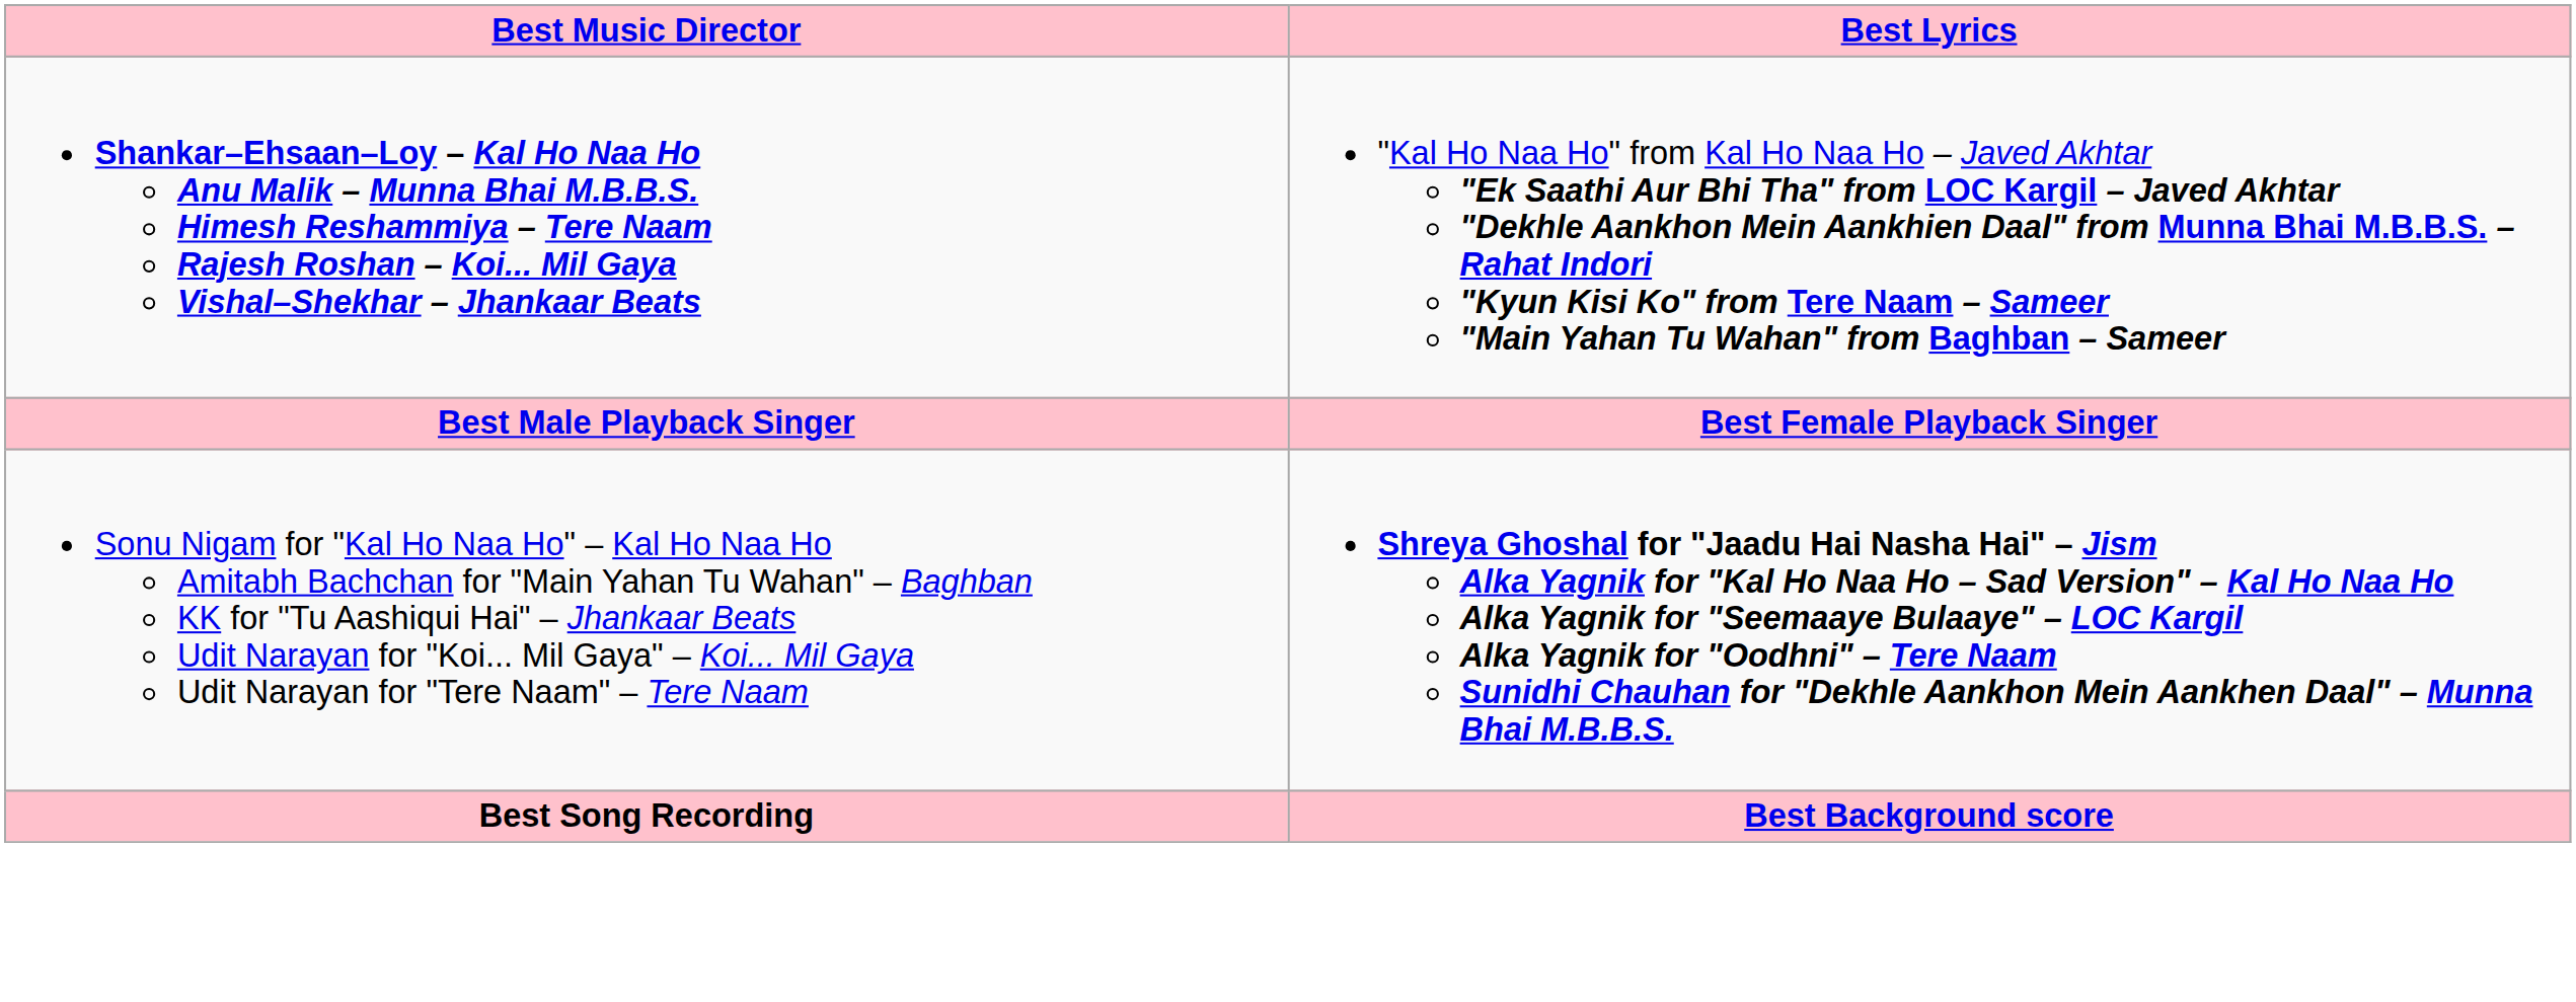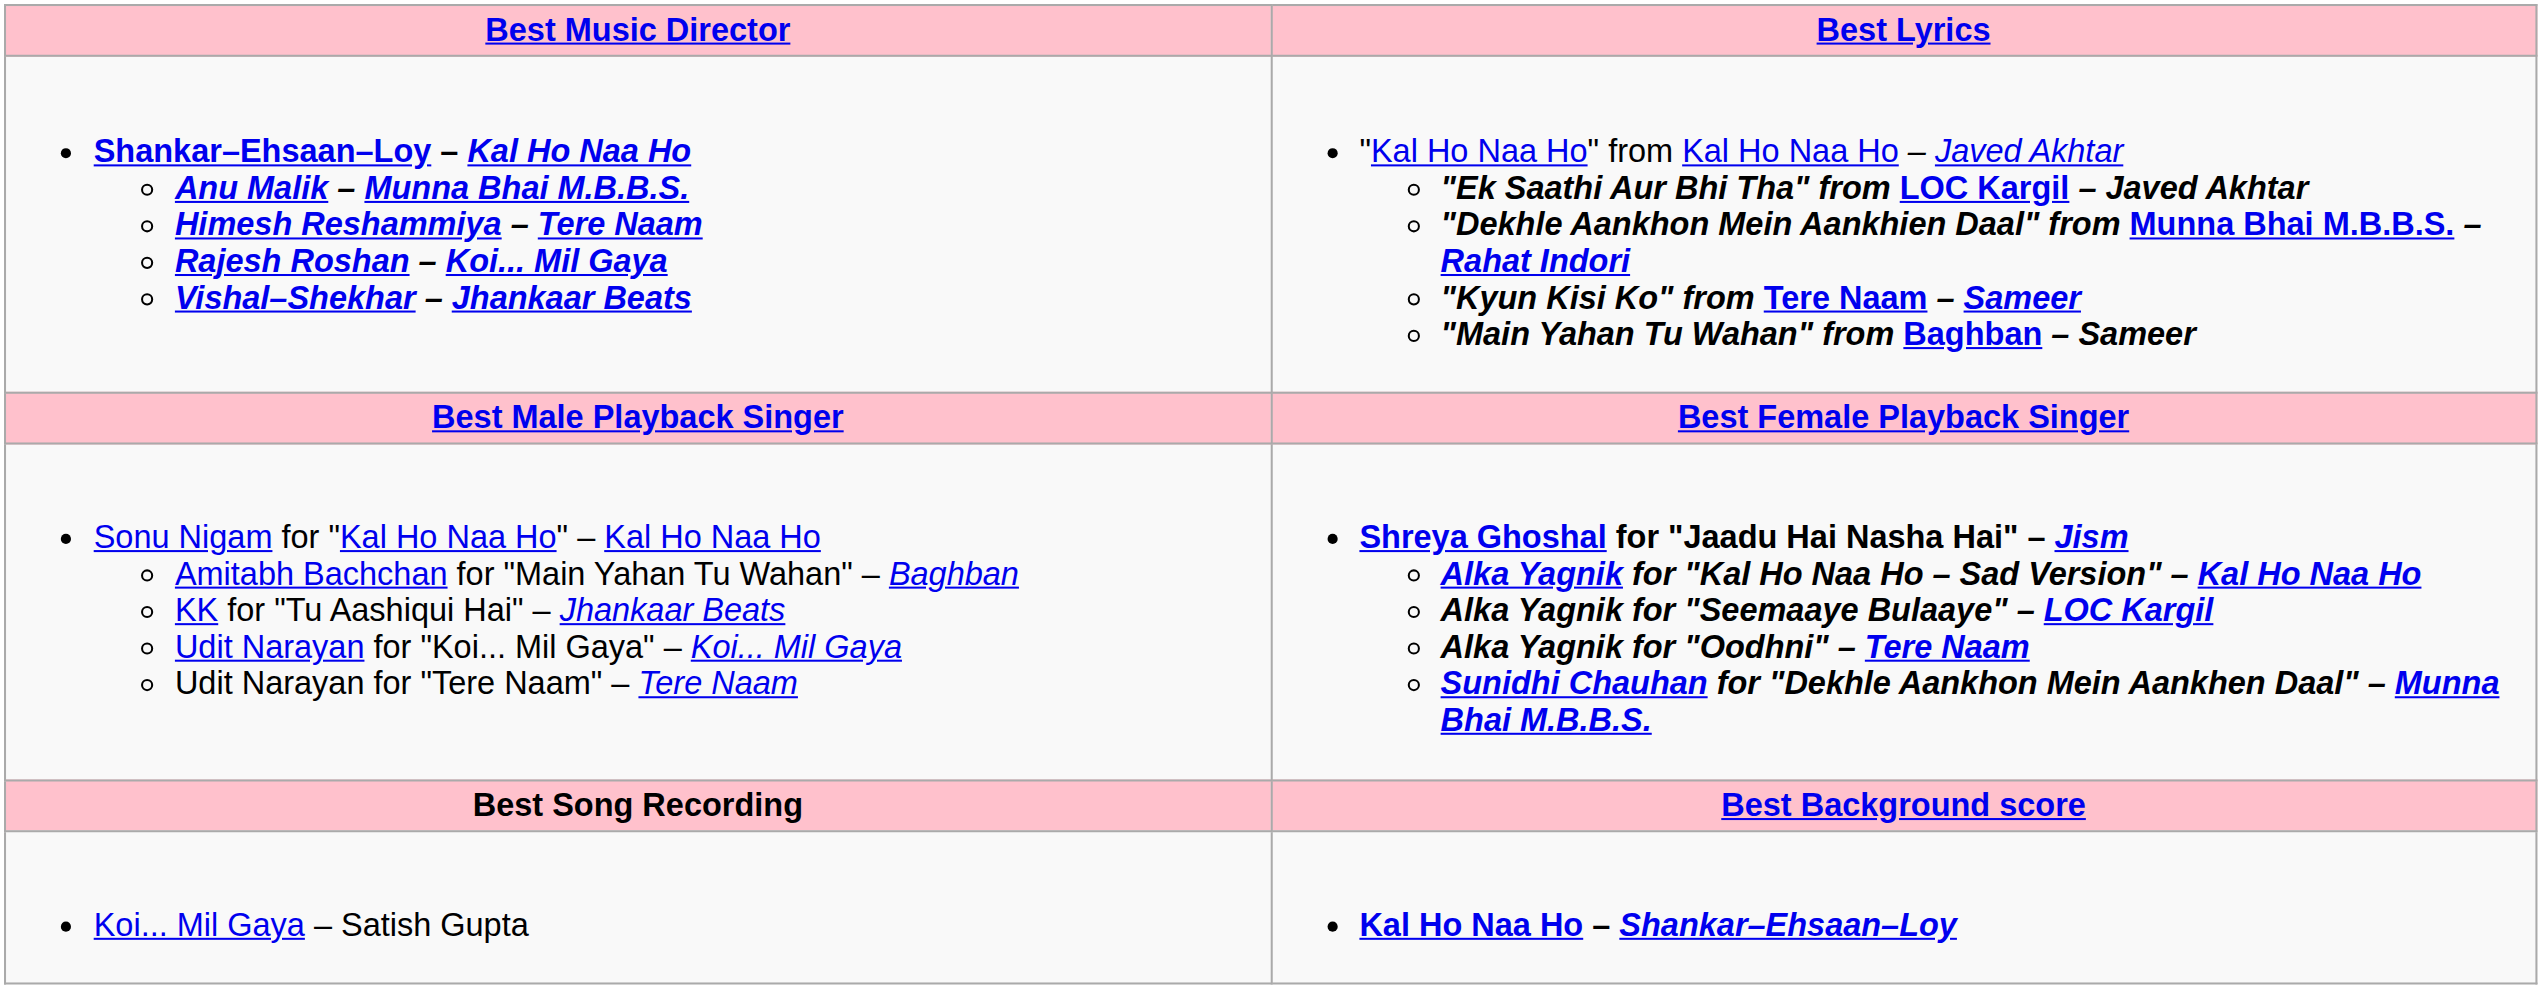+ row: Koi... Mil Gaya – Satish Gupta | Kal Ho Naa Ho – Shankar–Ehsaan–Loy
